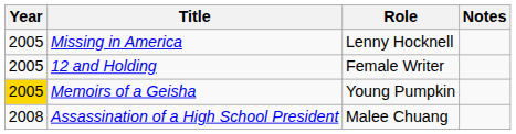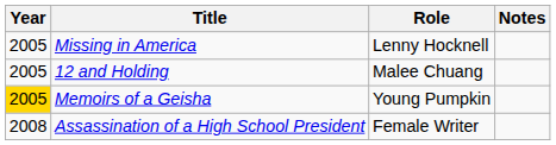12 and Holding | Role: Female Writer -> Malee Chuang
Assassination of a High School President | Role: Malee Chuang -> Female Writer
